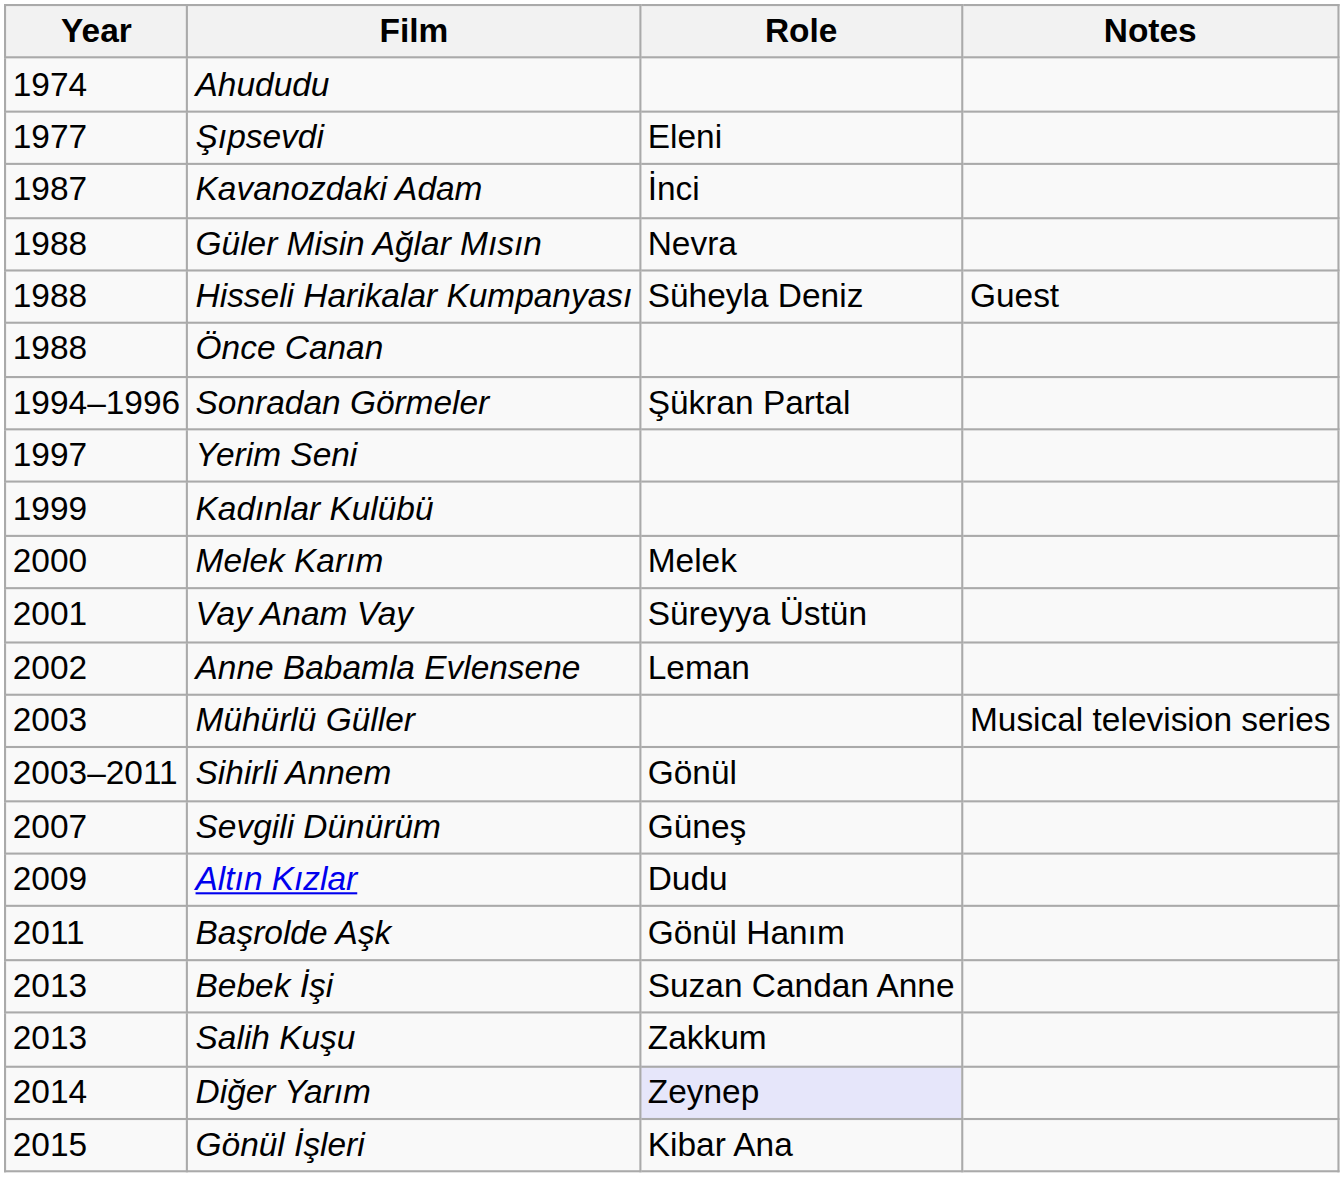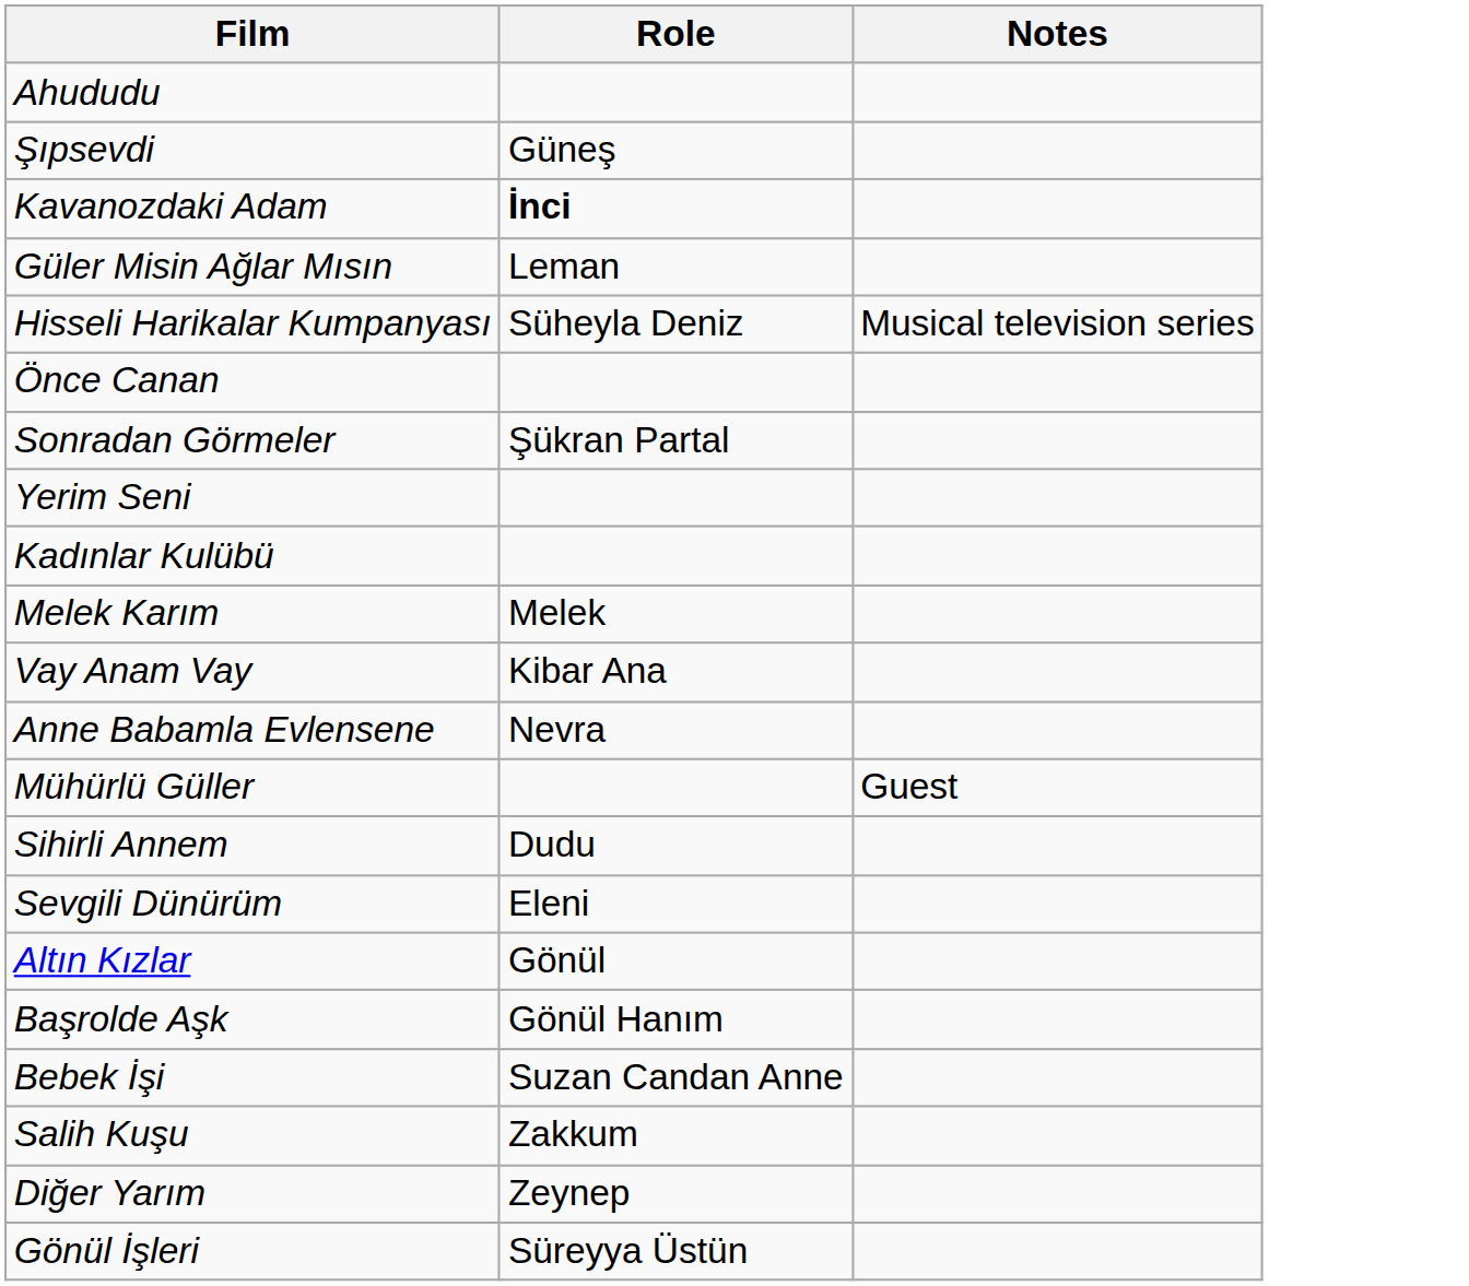- column: Year | 1974 | 1977 | 1987 | 1988 | 1988 | 1988 | 1994–1996 | 1997 | 1999 | 2000 | 2001 | 2002 | 2003 | 2003–2011 | 2007 | 2009 | 2011 | 2013 | 2013 | 2014 | 2015
Şıpsevdi | Role: Eleni -> Güneş
Kavanozdaki Adam | Role: normal -> bold
Güler Misin Ağlar Mısın | Role: Nevra -> Leman
Hisseli Harikalar Kumpanyası | Notes: Guest -> Musical television series
Vay Anam Vay | Role: Süreyya Üstün -> Kibar Ana
Anne Babamla Evlensene | Role: Leman -> Nevra
Mühürlü Güller | Notes: Musical television series -> Guest
Sihirli Annem | Role: Gönül -> Dudu
Sevgili Dünürüm | Role: Güneş -> Eleni
Altın Kızlar | Role: Dudu -> Gönül
Diğer Yarım | Role: lavender background -> no background
Gönül İşleri | Role: Kibar Ana -> Süreyya Üstün
